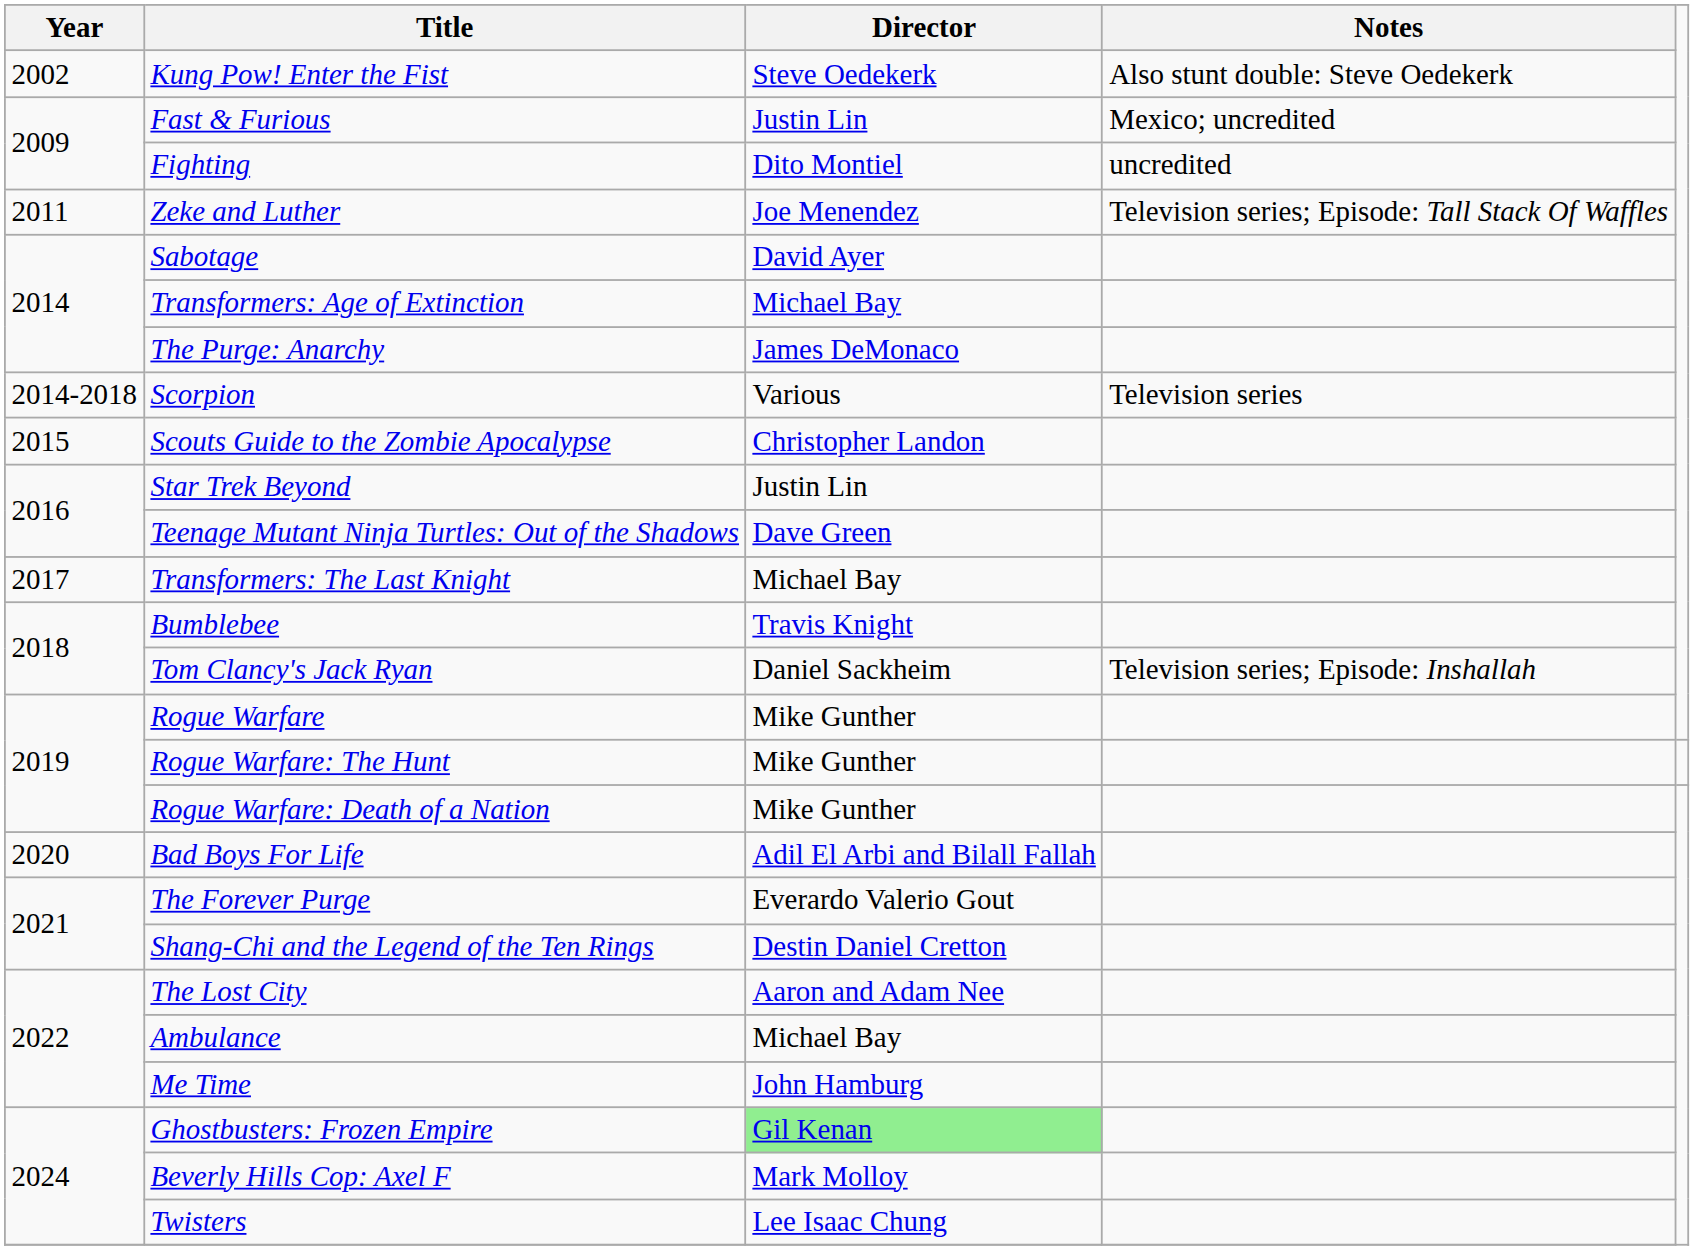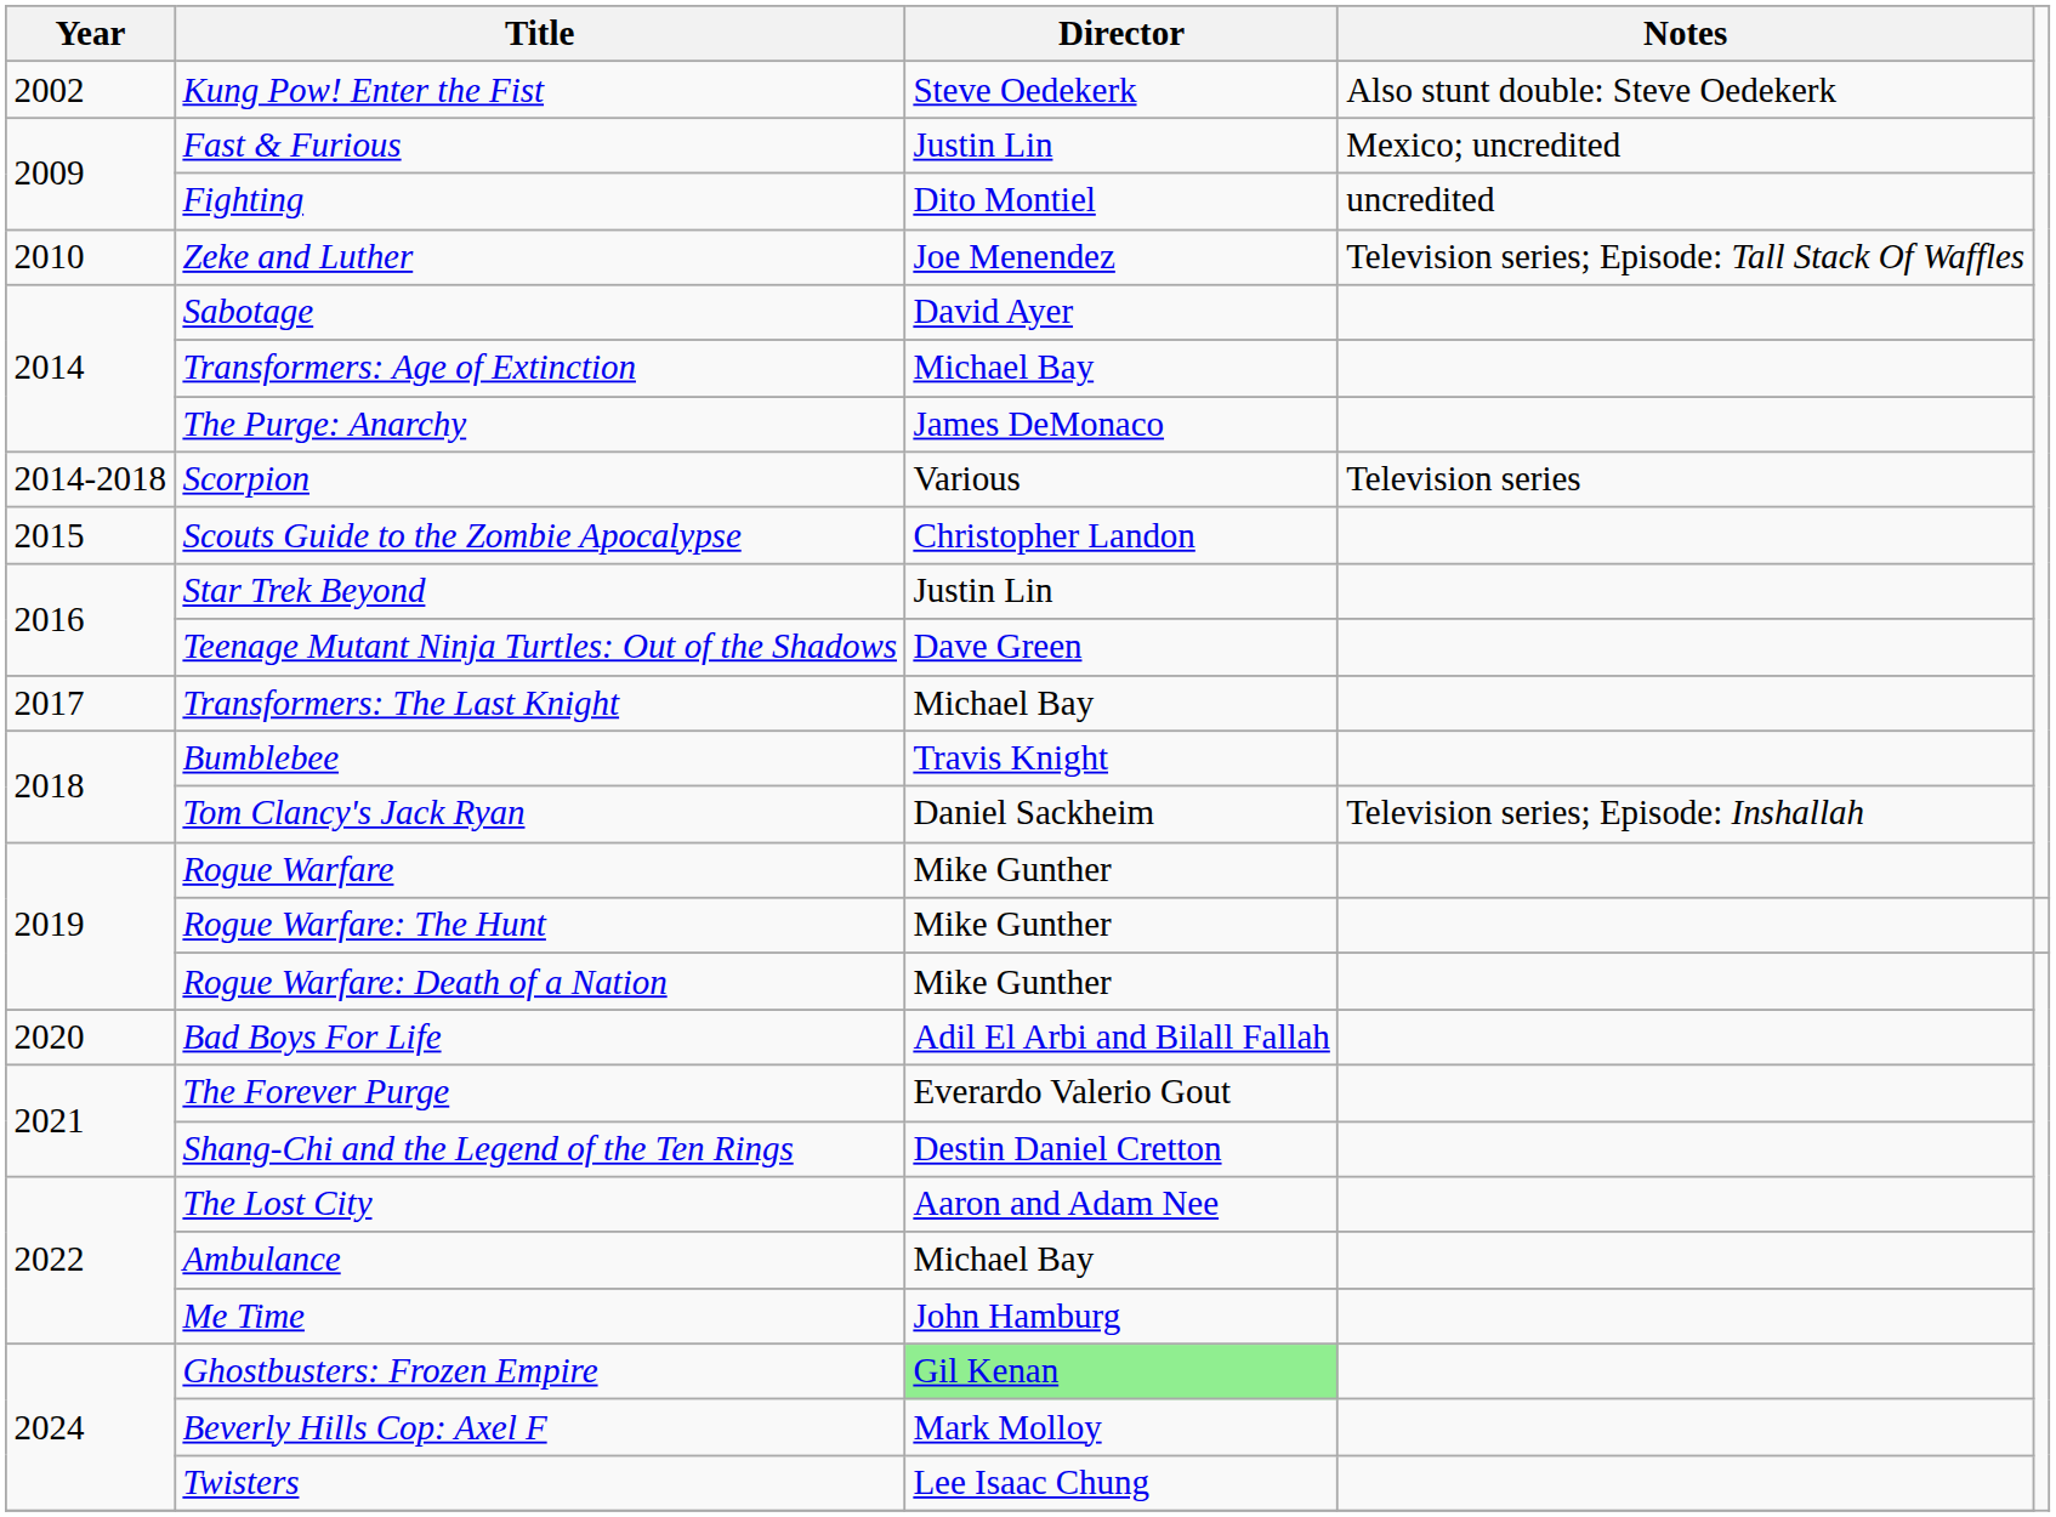Zeke and Luther | Year: 2011 -> 2010
